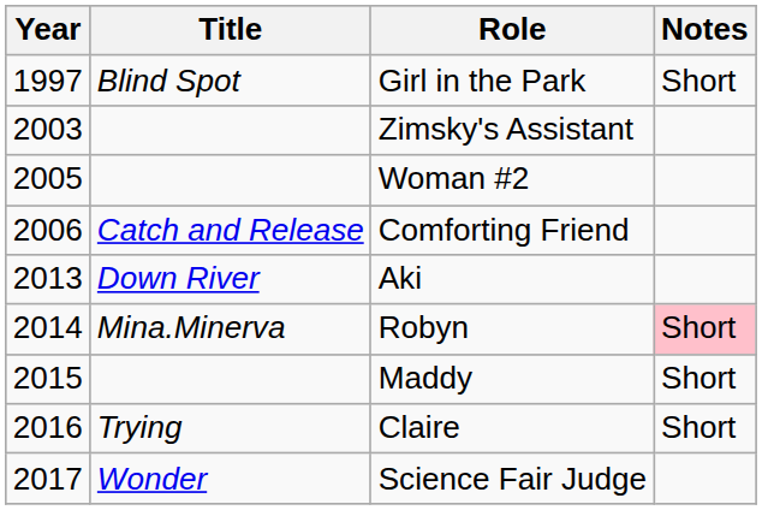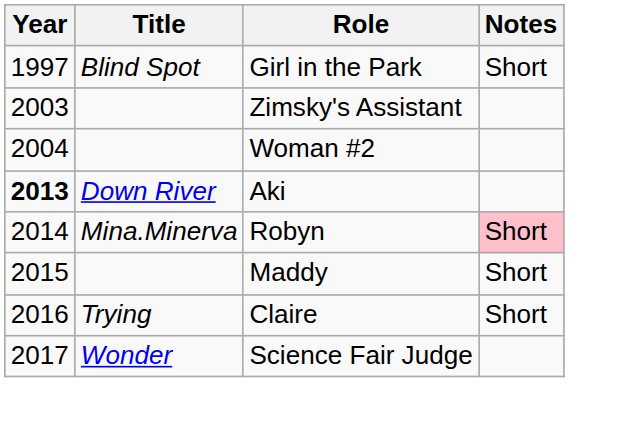Woman #2 | Year: 2005 -> 2004
- row: 2006 | Catch and Release | Comforting Friend
Aki | Year: normal -> bold
